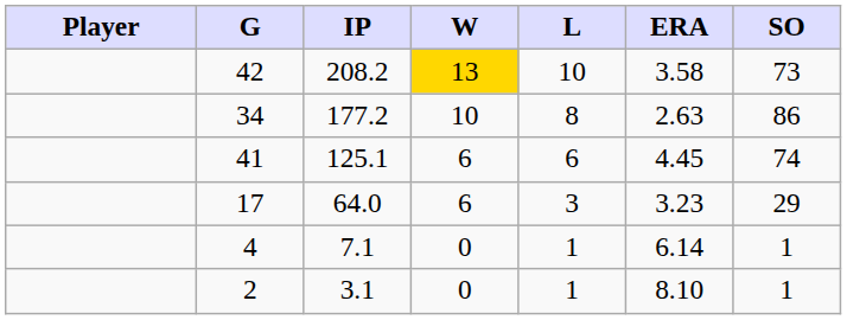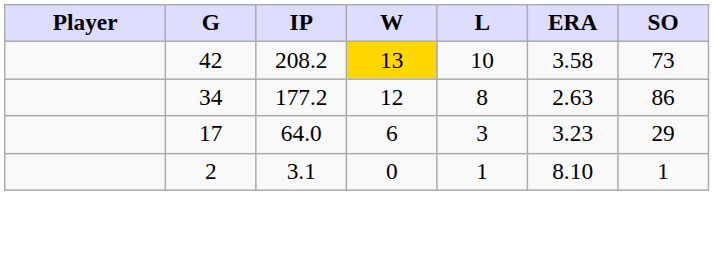34 | W: 10 -> 12
- row: 41 | 125.1 | 6 | 6 | 4.45 | 74
- row: 4 | 7.1 | 0 | 1 | 6.14 | 1
